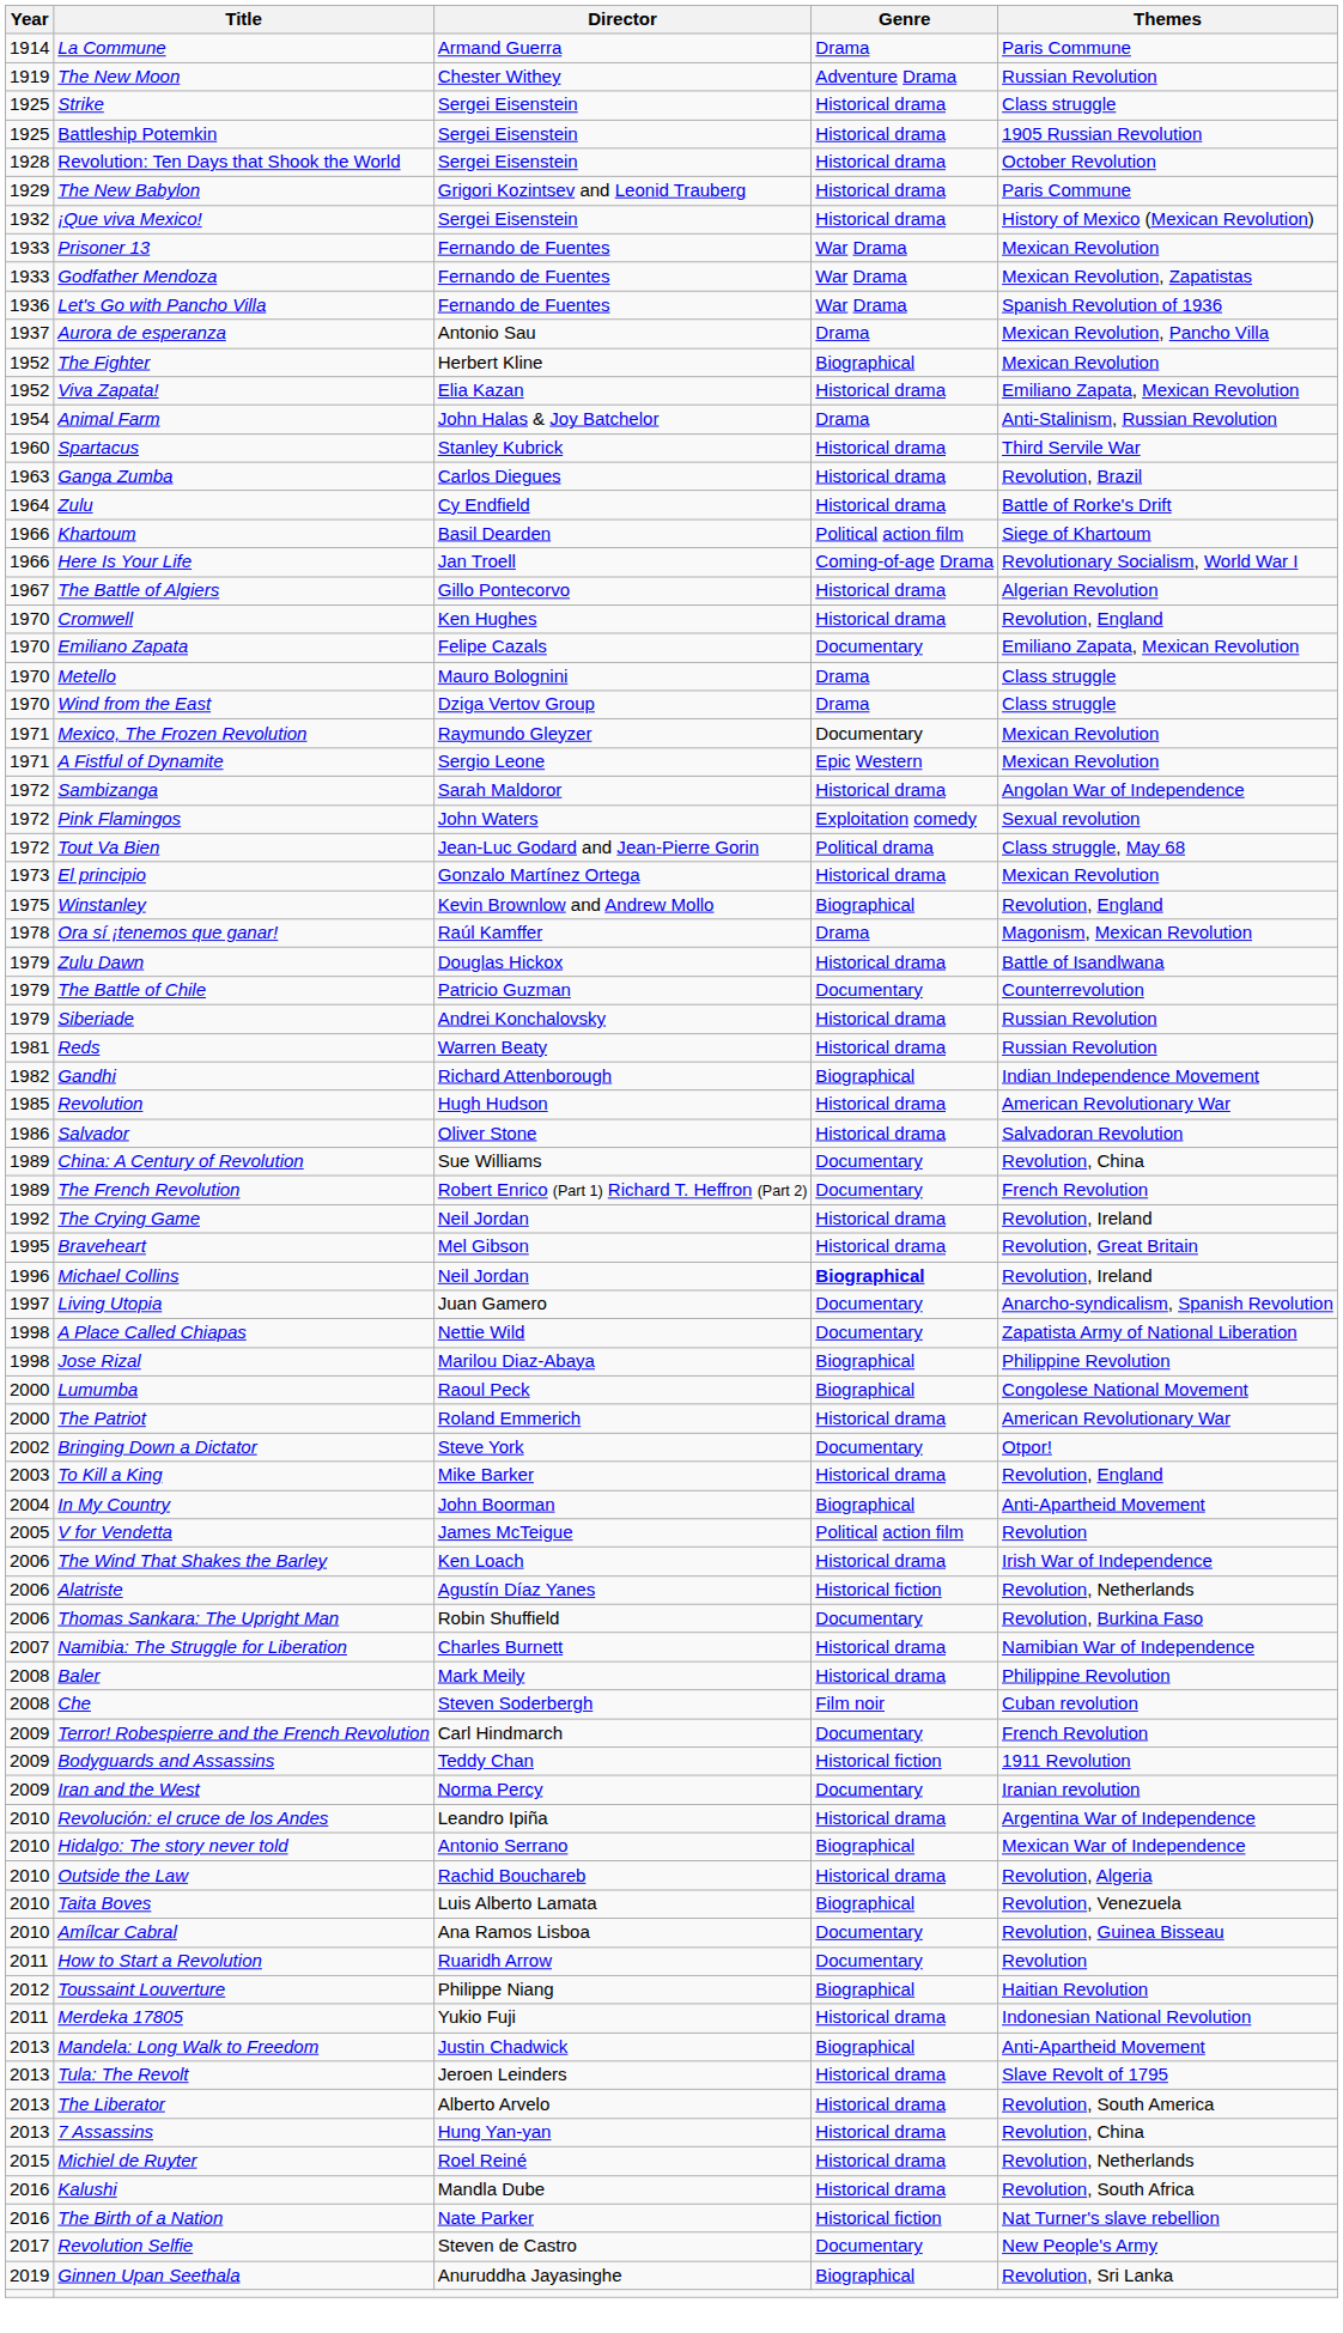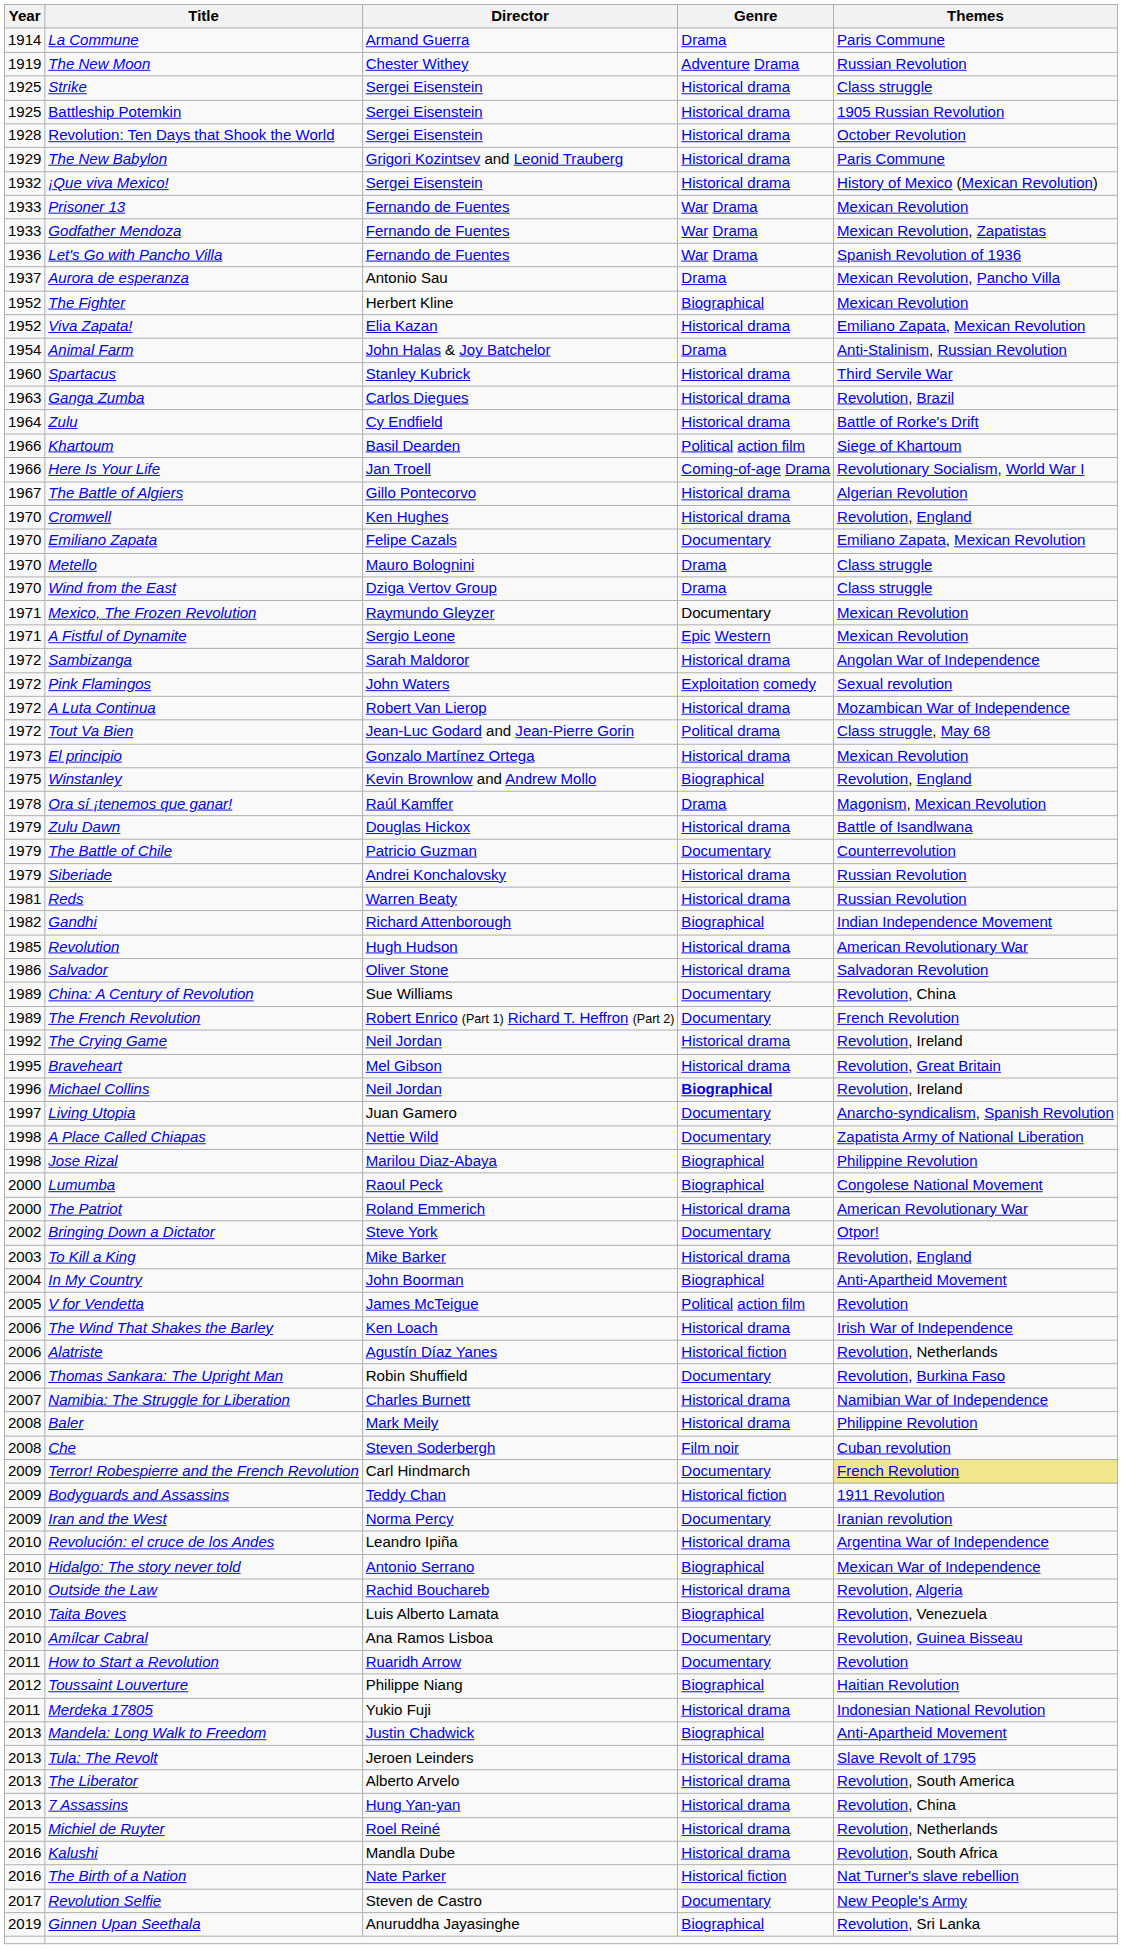+ row: 1972 | A Luta Continua | Robert Van Lierop | Historical drama | Mozambican War of Independence
Terror! Robespierre and the French Revolution | Themes: no background -> khaki background
